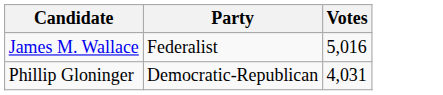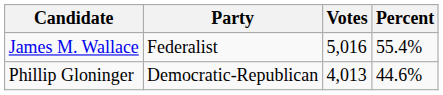+ column: Percent | 55.4% | 44.6%
Phillip Gloninger | Votes: 4,031 -> 4,013
